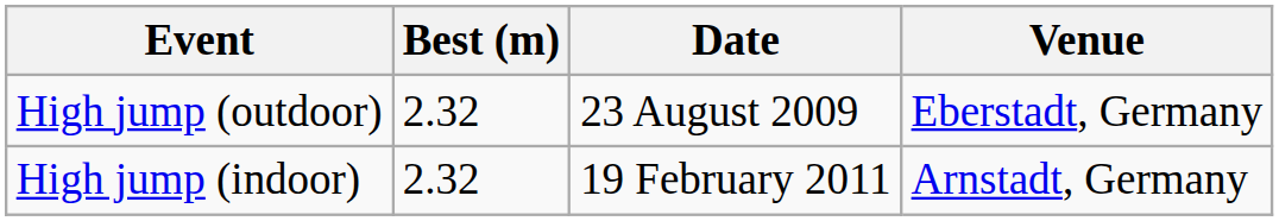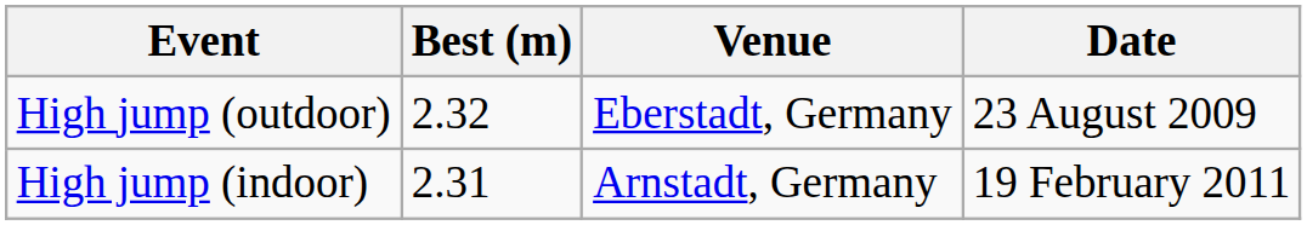columns swapped: Venue <-> Date
High jump (indoor) | Best (m): 2.32 -> 2.31
